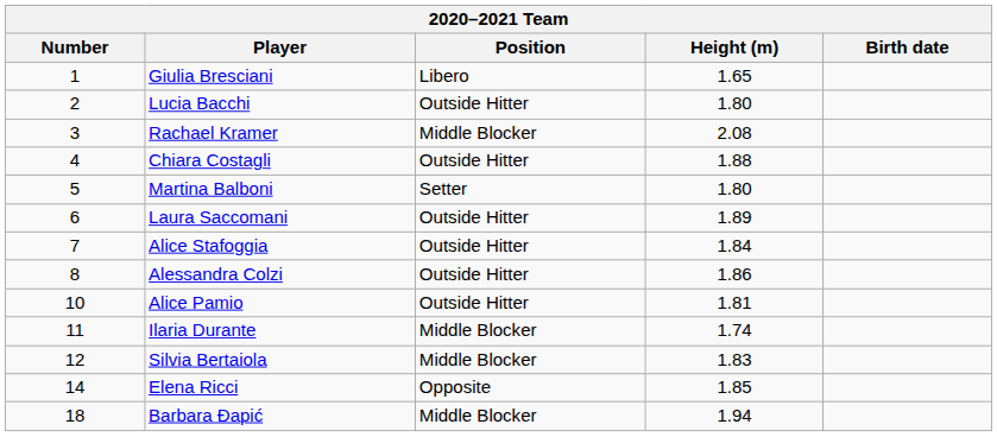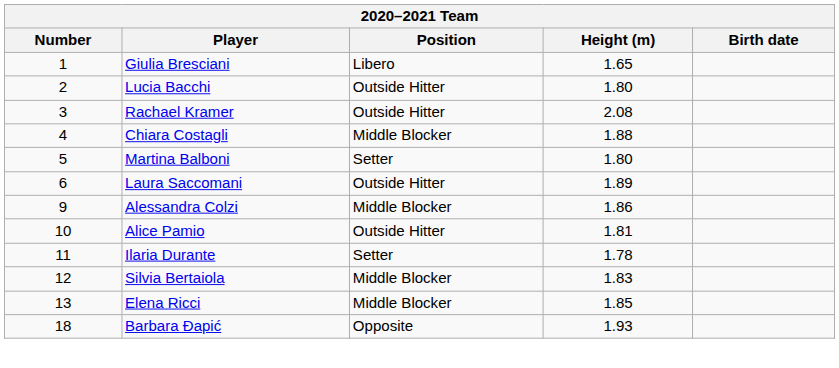Rachael Kramer | Position: Middle Blocker -> Outside Hitter
Chiara Costagli | Position: Outside Hitter -> Middle Blocker
- row: 7 | Alice Stafoggia | Outside Hitter | 1.84
Alessandra Colzi | Number: 8 -> 9
Alessandra Colzi | Position: Outside Hitter -> Middle Blocker
Ilaria Durante | Position: Middle Blocker -> Setter
Ilaria Durante | Height (m): 1.74 -> 1.78
Elena Ricci | Number: 14 -> 13
Elena Ricci | Position: Opposite -> Middle Blocker
Barbara Đapić | Position: Middle Blocker -> Opposite
Barbara Đapić | Height (m): 1.94 -> 1.93
